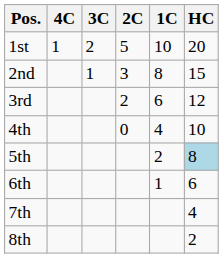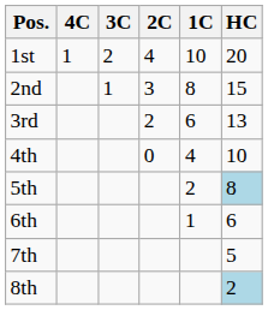1st | 2C: 5 -> 4
3rd | HC: 12 -> 13
7th | HC: 4 -> 5
8th | HC: no background -> lightblue background
